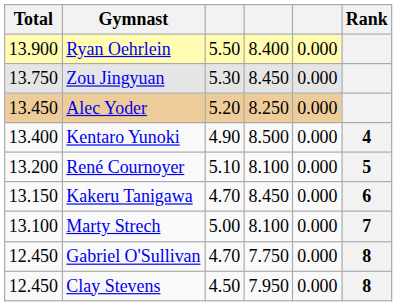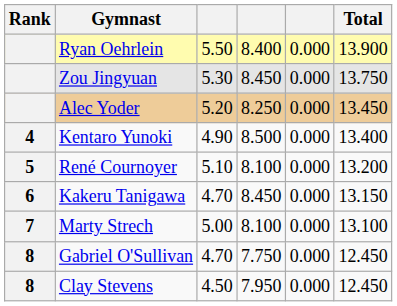columns swapped: Rank <-> Total
